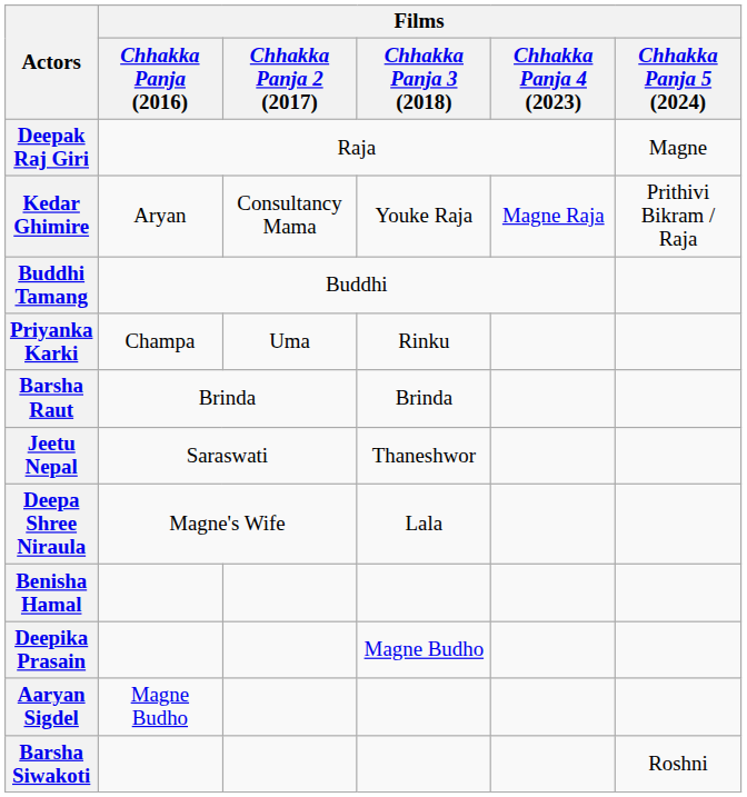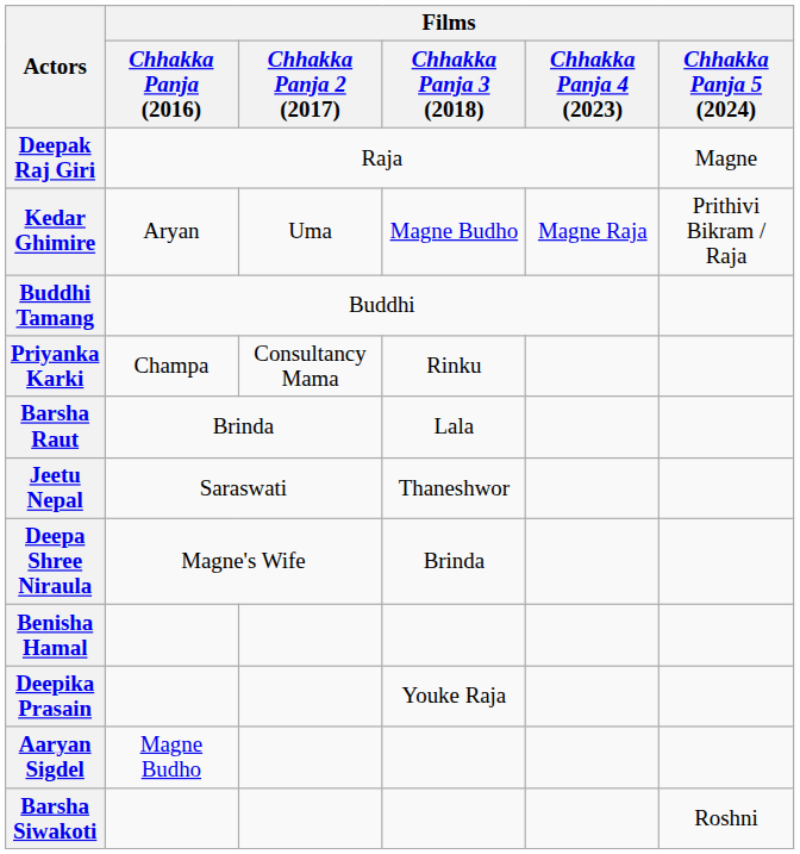Kedar Ghimire | Films / Chhakka Panja 2 (2017): Consultancy Mama -> Uma
Kedar Ghimire | Films / Chhakka Panja 3 (2018): Youke Raja -> Magne Budho
Priyanka Karki | Films / Chhakka Panja 2 (2017): Uma -> Consultancy Mama
Barsha Raut | Films / Chhakka Panja 3 (2018): Brinda -> Lala
Deepa Shree Niraula | Films / Chhakka Panja 3 (2018): Lala -> Brinda
Deepika Prasain | Films / Chhakka Panja 3 (2018): Magne Budho -> Youke Raja
